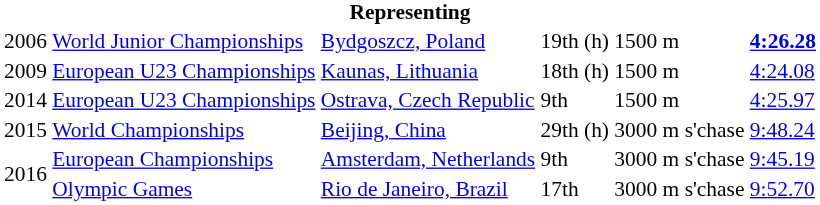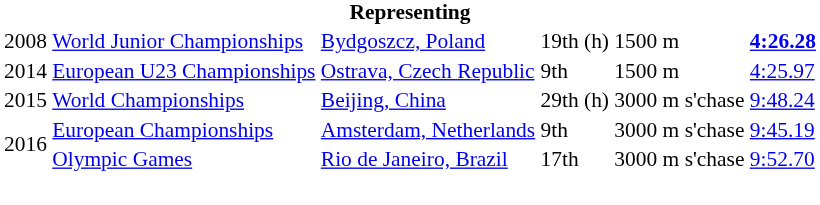Bydgoszcz, Poland | column 1: 2006 -> 2008
- row: 2009 | European U23 Championships | Kaunas, Lithuania | 18th (h) | 1500 m | 4:24.08
